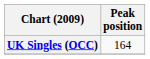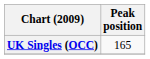UK Singles (OCC) | Peak position: 164 -> 165
